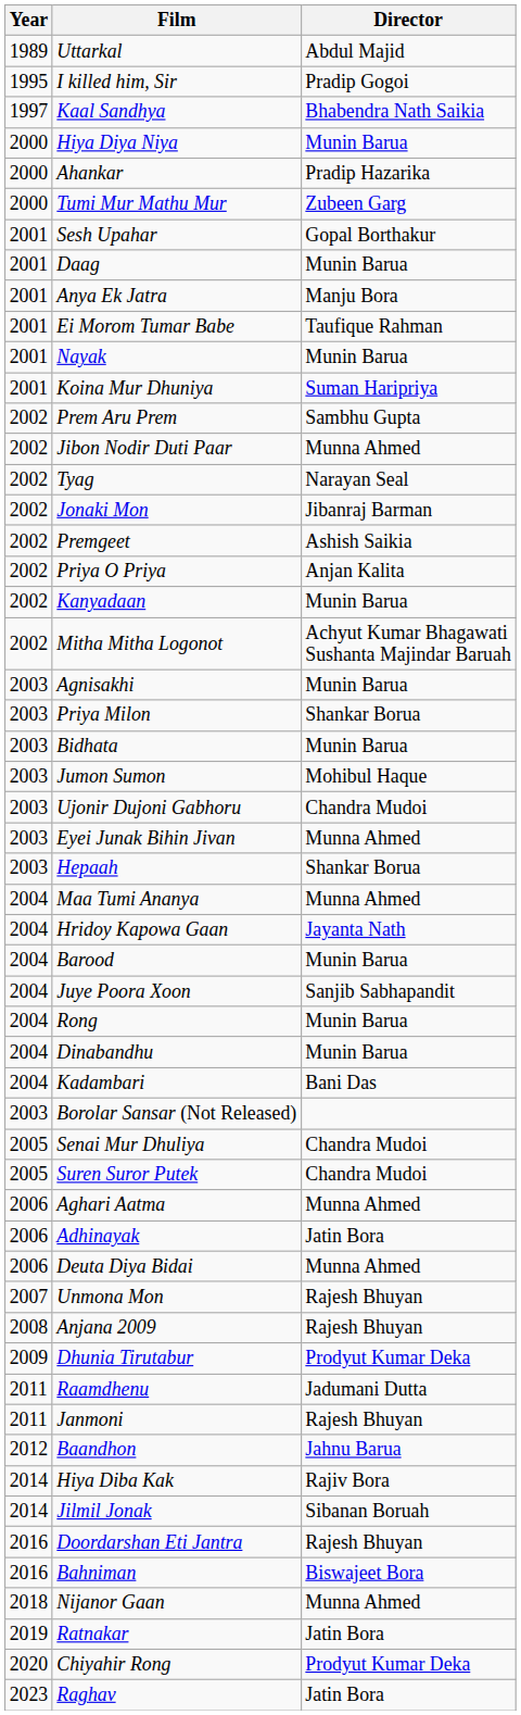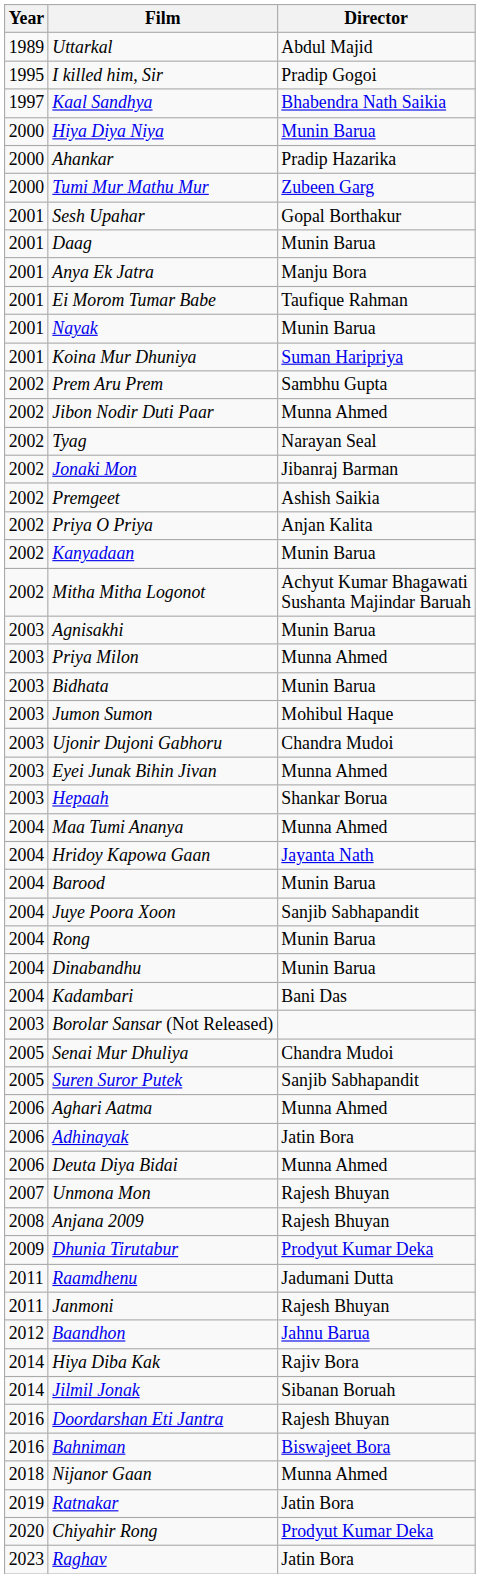Priya Milon | Director: Shankar Borua -> Munna Ahmed
Suren Suror Putek | Director: Chandra Mudoi -> Sanjib Sabhapandit
